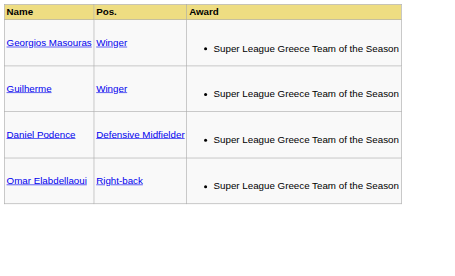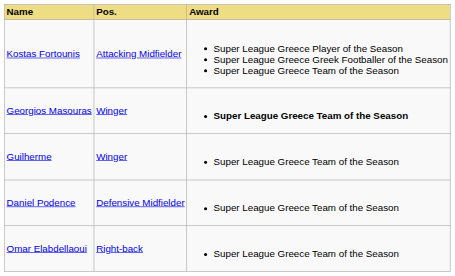+ row: Kostas Fortounis | Attacking Midfielder | Super League Greece Player of the Season Super League Greece Greek Footballer of the Season Super League Greece Team of the Season
Georgios Masouras | Award: normal -> bold
